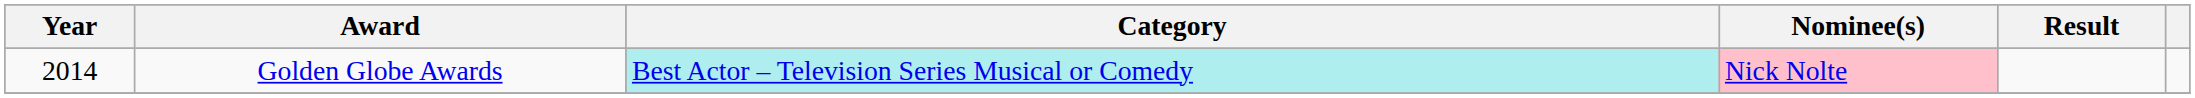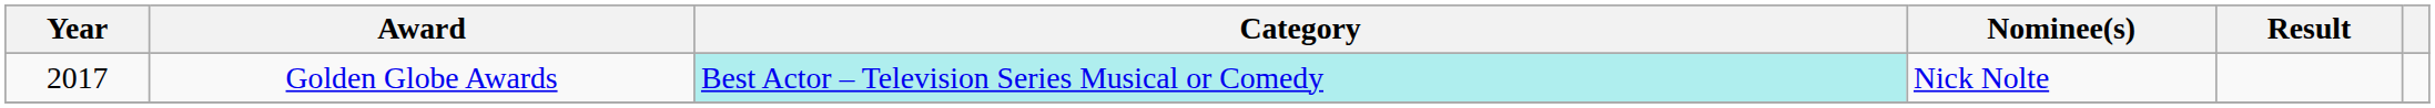Golden Globe Awards | Year: 2014 -> 2017
Golden Globe Awards | Nominee(s): pink background -> no background
